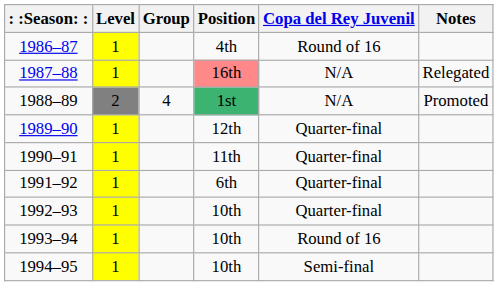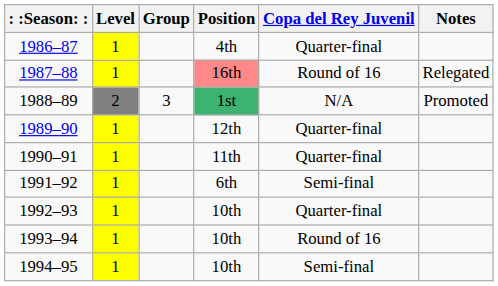1986–87 | Copa del Rey Juvenil: Round of 16 -> Quarter-final
1987–88 | Copa del Rey Juvenil: N/A -> Round of 16
1988–89 | Group: 4 -> 3
1991–92 | Copa del Rey Juvenil: Quarter-final -> Semi-final
